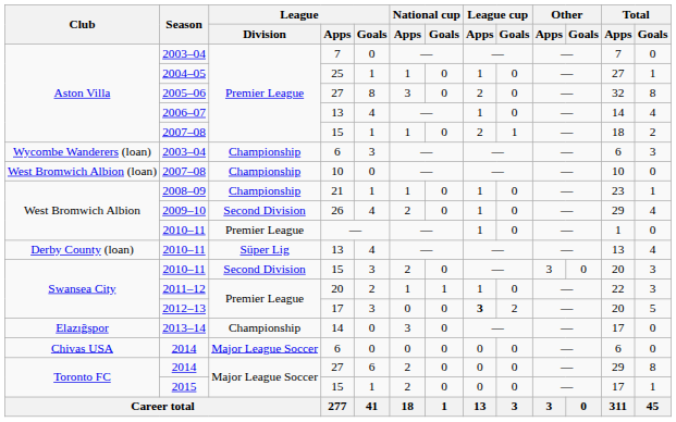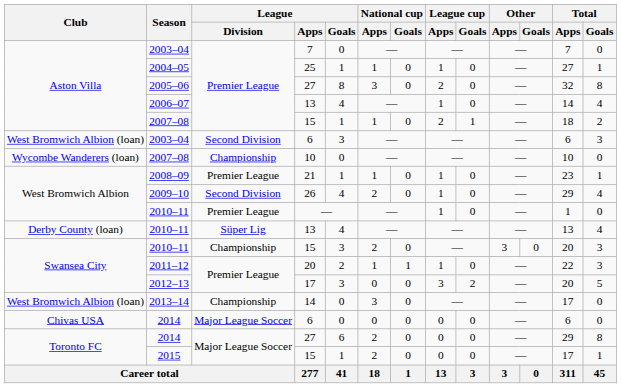2003–04 / 6 | Club: Wycombe Wanderers (loan) -> West Bromwich Albion (loan)
2003–04 / 6 | League / Division: Championship -> Second Division
2007–08 / 10 | Club: West Bromwich Albion (loan) -> Wycombe Wanderers (loan)
2008–09 | League / Division: Championship -> Premier League
2010–11 / 15 | League / Division: Second Division -> Championship
2012–13 | League cup / Apps: bold -> normal
2013–14 | Club: Elazığspor -> West Bromwich Albion (loan)
